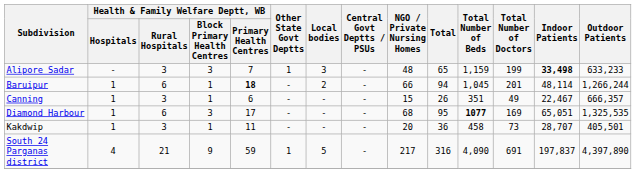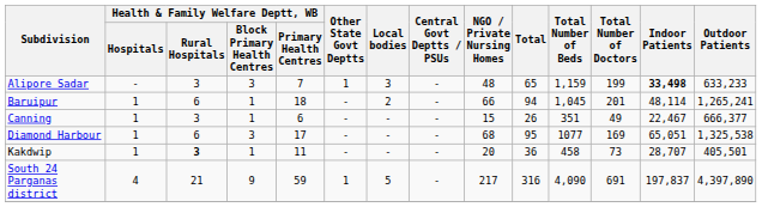Baruipur | Health & Family Welfare Deptt, WB / Primary Health Centres: bold -> normal
Baruipur | Outdoor Patients: 1,266,244 -> 1,265,241
Canning | Outdoor Patients: 666,357 -> 666,377
Diamond Harbour | Total Number of Beds: bold -> normal
Diamond Harbour | Outdoor Patients: 1,325,535 -> 1,325,538
Kakdwip | Health & Family Welfare Deptt, WB / Rural Hospitals: normal -> bold
